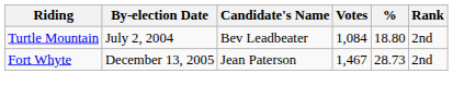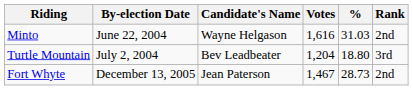+ row: Minto | June 22, 2004 | Wayne Helgason | 1,616 | 31.03 | 2nd
Turtle Mountain | Votes: 1,084 -> 1,204
Turtle Mountain | Rank: 2nd -> 3rd
